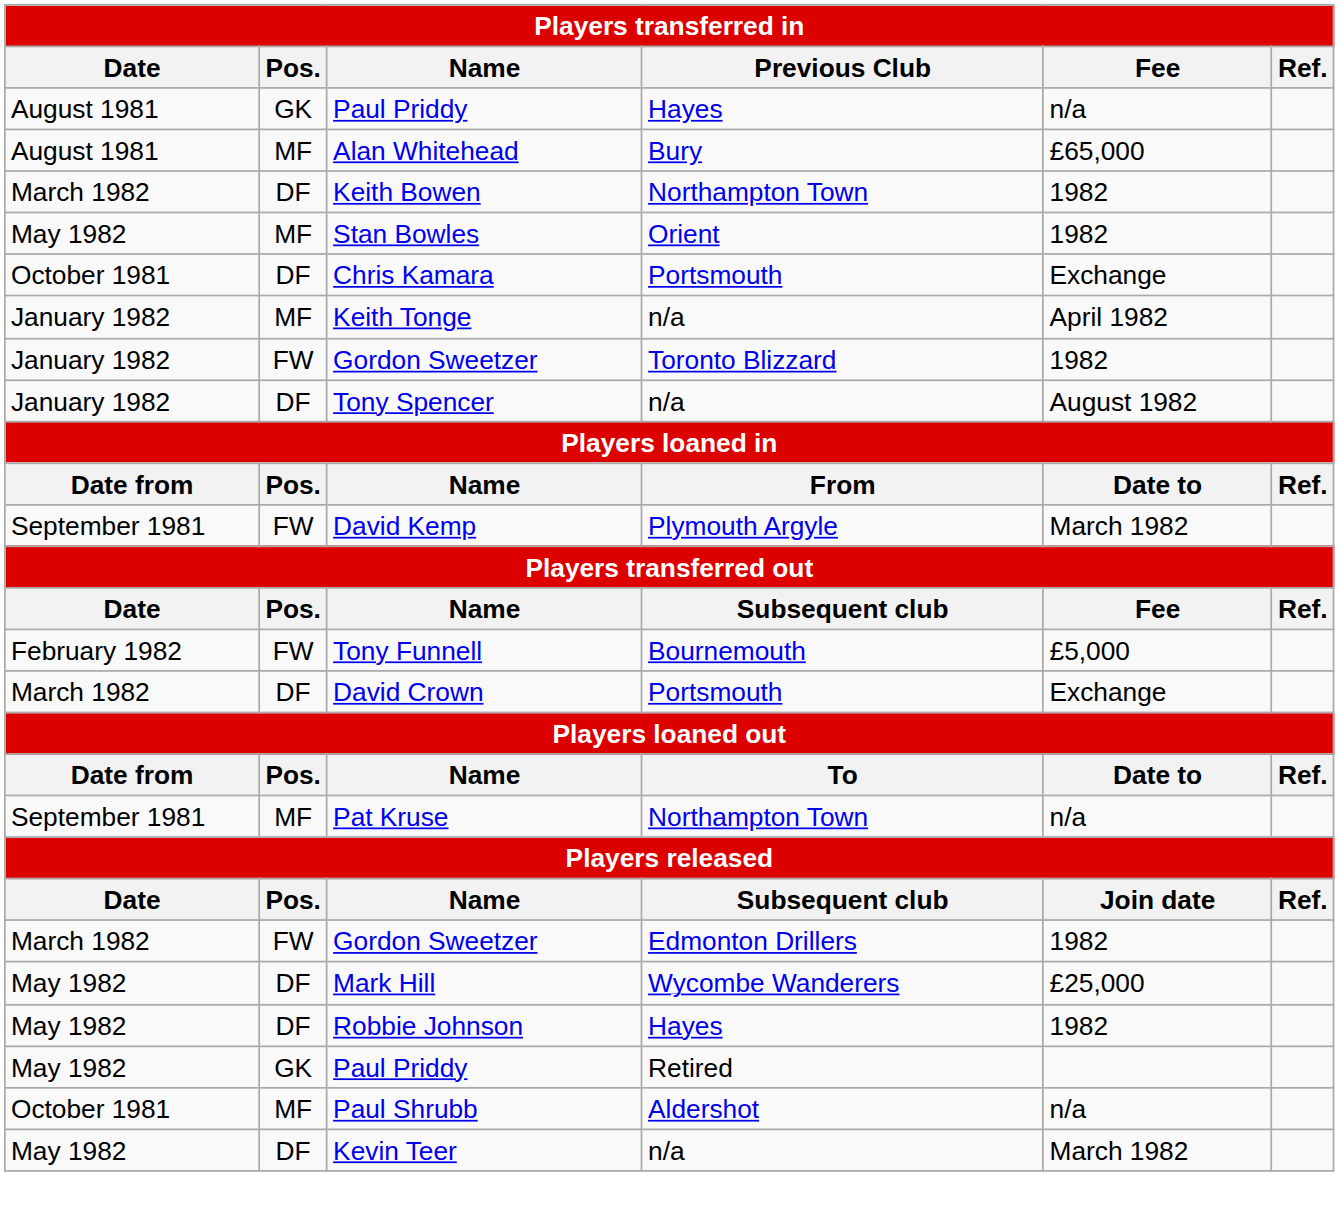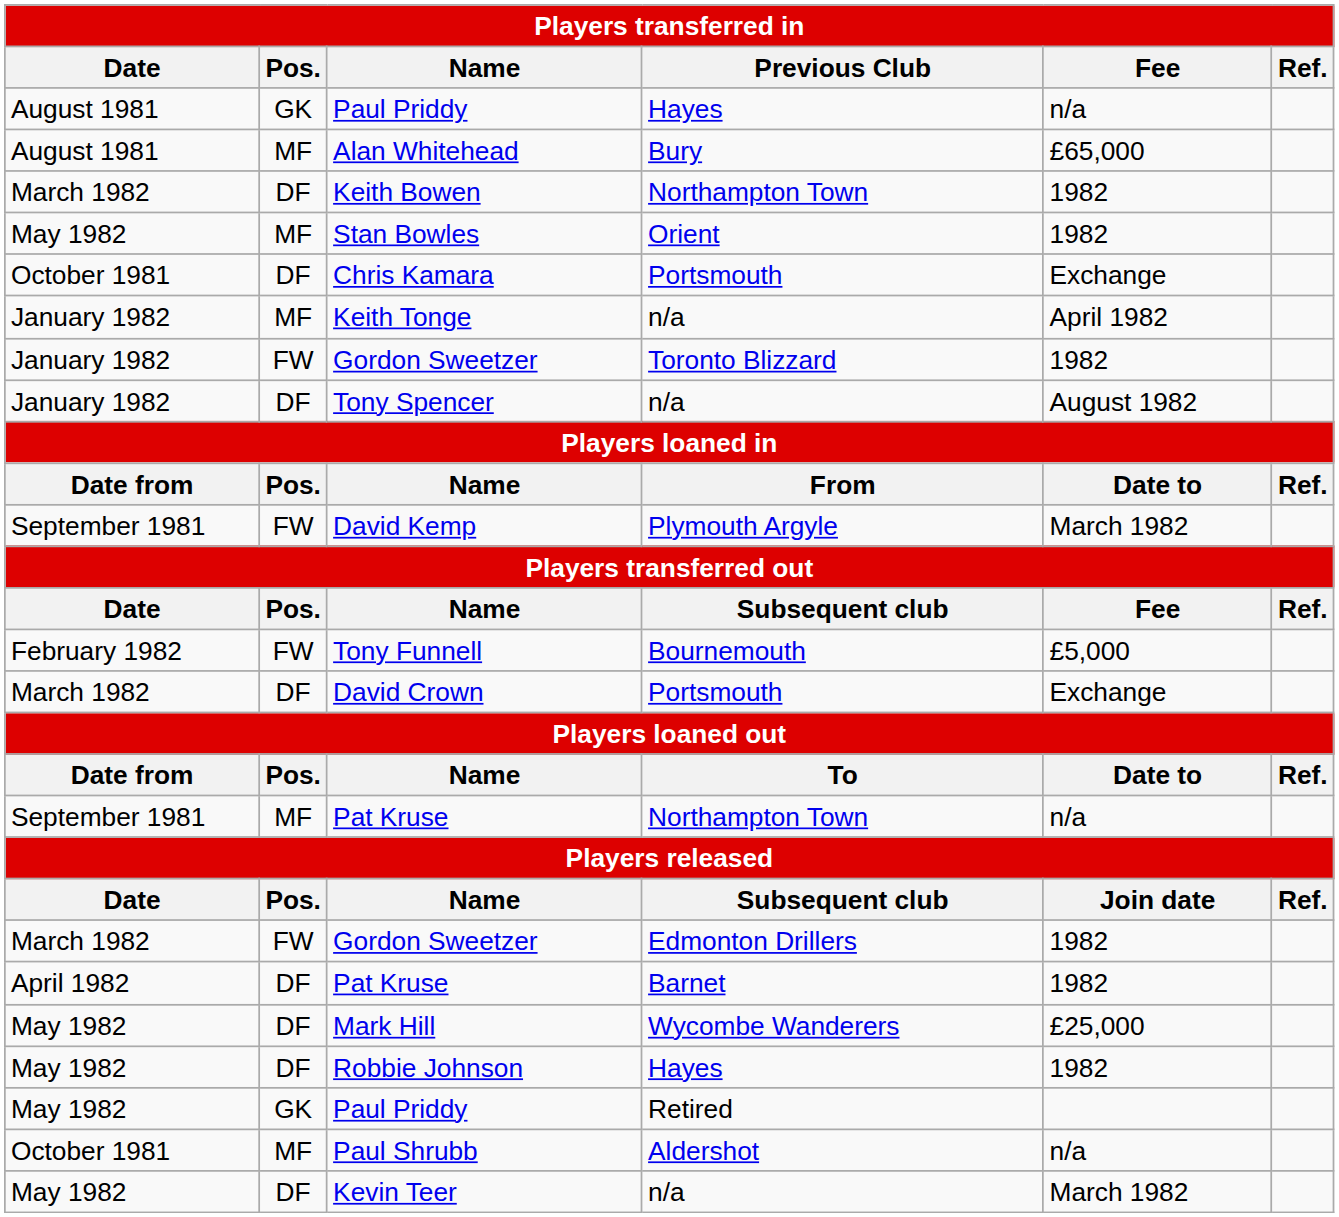+ row: April 1982 | DF | Pat Kruse | Barnet | 1982
